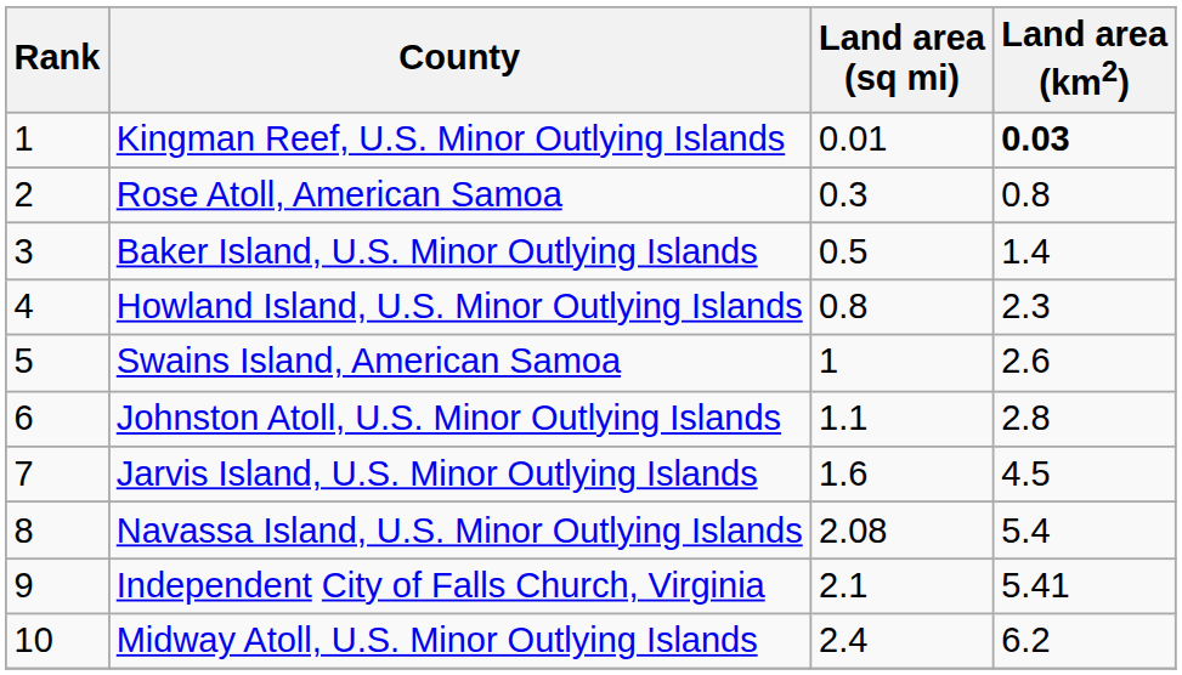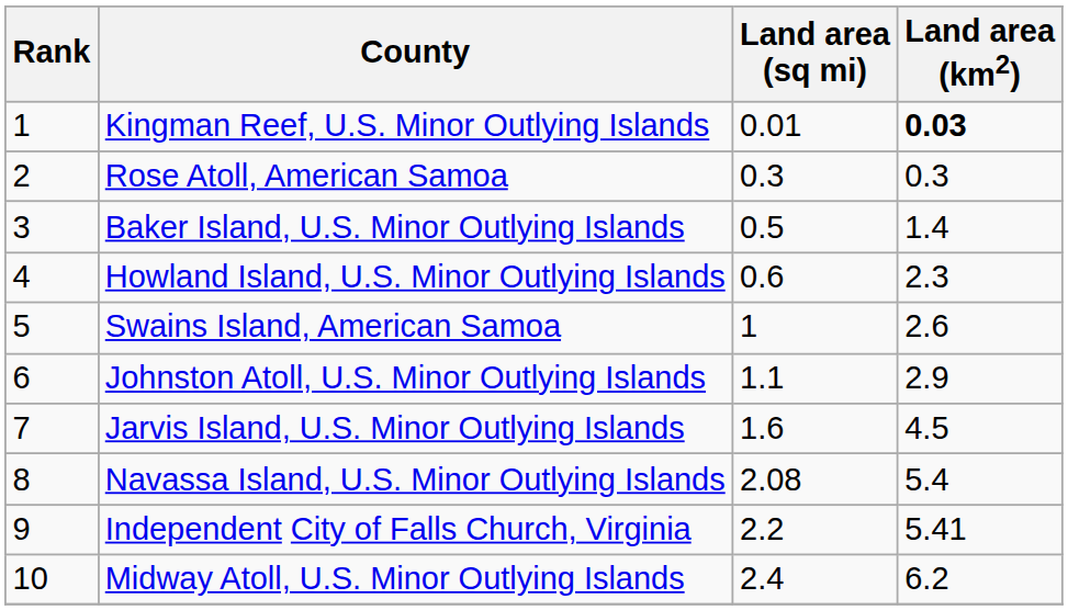Rose Atoll, American Samoa | Land area (km2): 0.8 -> 0.3
Howland Island, U.S. Minor Outlying Islands | Land area (sq mi): 0.8 -> 0.6
Johnston Atoll, U.S. Minor Outlying Islands | Land area (km2): 2.8 -> 2.9
Independent City of Falls Church, Virginia | Land area (sq mi): 2.1 -> 2.2
